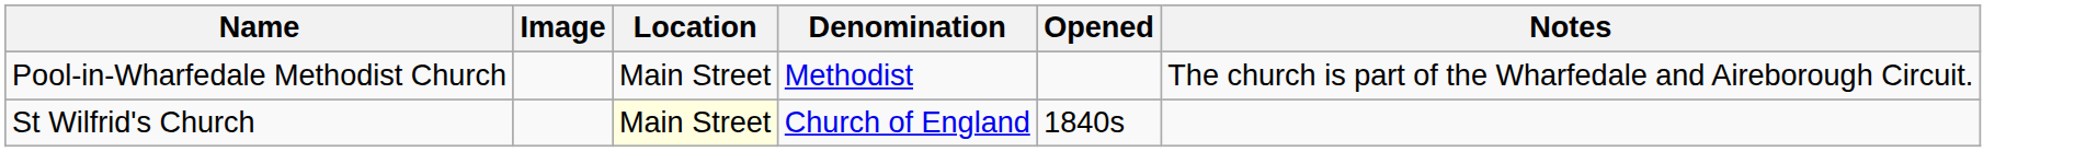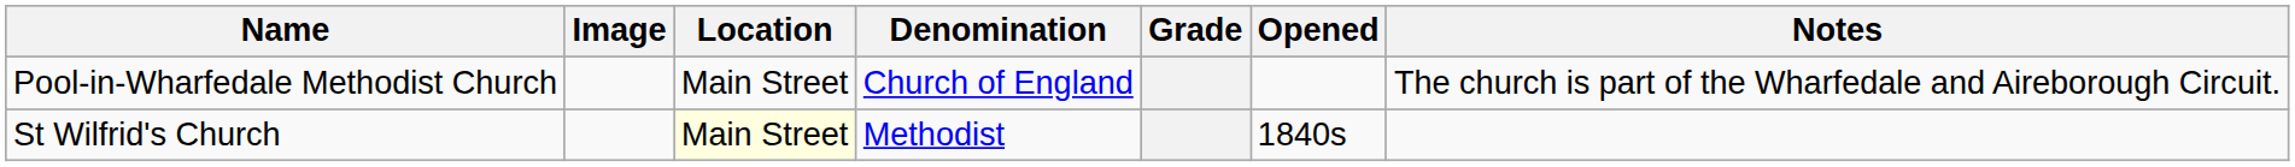+ column: Grade
Pool-in-Wharfedale Methodist Church | Denomination: Methodist -> Church of England
St Wilfrid's Church | Denomination: Church of England -> Methodist
